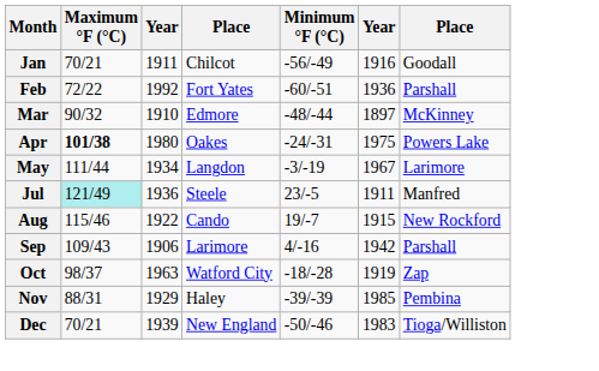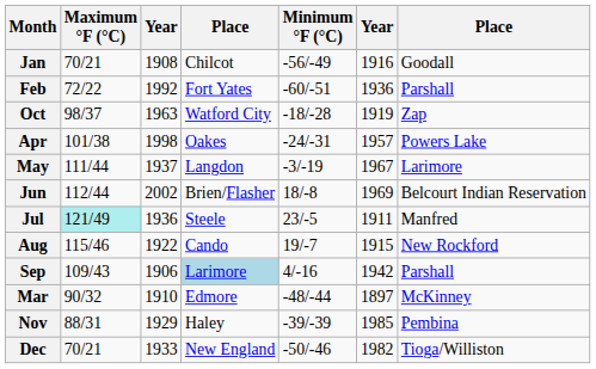Jan | column 3: 1911 -> 1908
rows swapped: Mar <-> Oct
Apr | Maximum °F (°C): bold -> normal
Apr | column 3: 1980 -> 1998
Apr | column 6: 1975 -> 1957
May | column 3: 1934 -> 1937
+ row: Jun | 112/44 | 2002 | Brien/Flasher | 18/-8 | 1969 | Belcourt Indian Reservation
Sep | column 4: no background -> lightblue background
Dec | column 3: 1939 -> 1933
Dec | column 6: 1983 -> 1982
